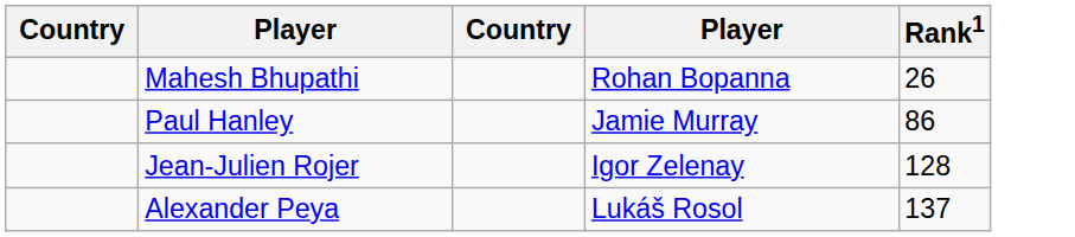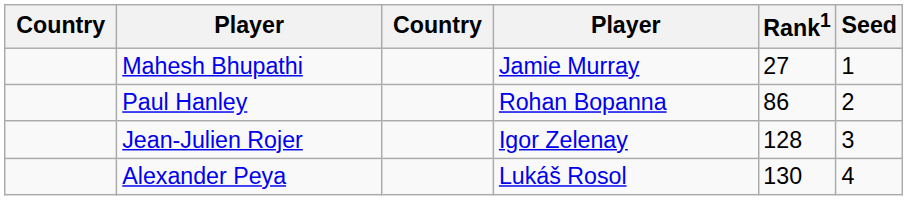+ column: Seed | 1 | 2 | 3 | 4
Mahesh Bhupathi | column 4: Rohan Bopanna -> Jamie Murray
Mahesh Bhupathi | Rank1: 26 -> 27
Paul Hanley | column 4: Jamie Murray -> Rohan Bopanna
Alexander Peya | Rank1: 137 -> 130
